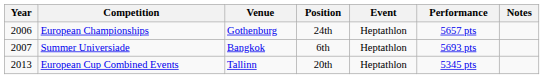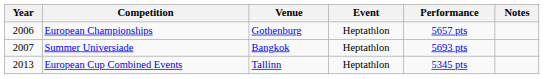- column: Position | 24th | 6th | 20th
